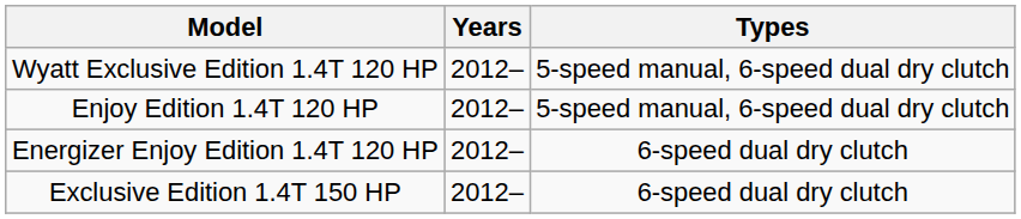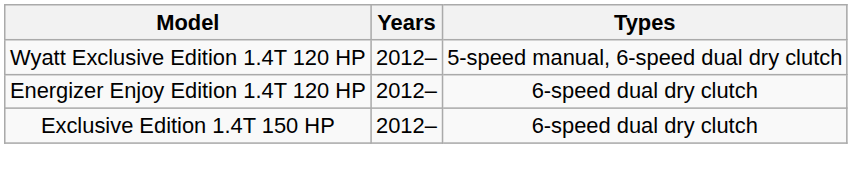- row: Enjoy Edition 1.4T 120 HP | 2012– | 5-speed manual, 6-speed dual dry clutch
